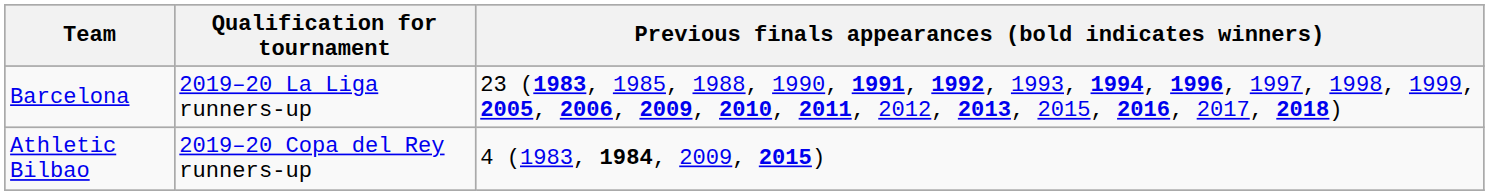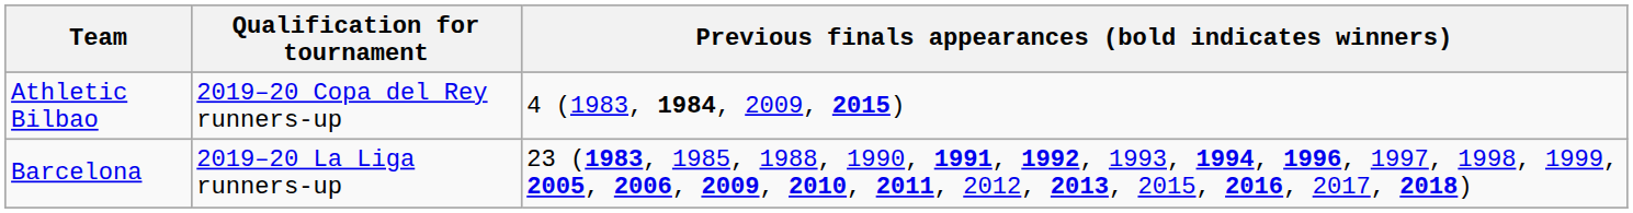rows swapped: Barcelona <-> Athletic Bilbao
